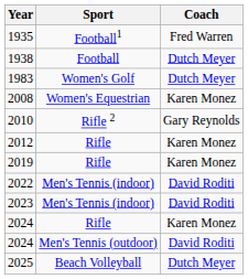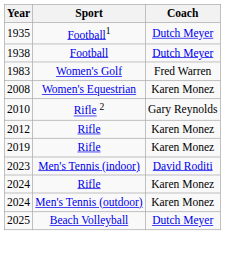1935 | Coach: Fred Warren -> Dutch Meyer
1983 | Coach: Dutch Meyer -> Fred Warren
- row: 2022 | Men's Tennis (indoor) | David Roditi
2024 / Men's Tennis (outdoor) | Coach: David Roditi -> Karen Monez
